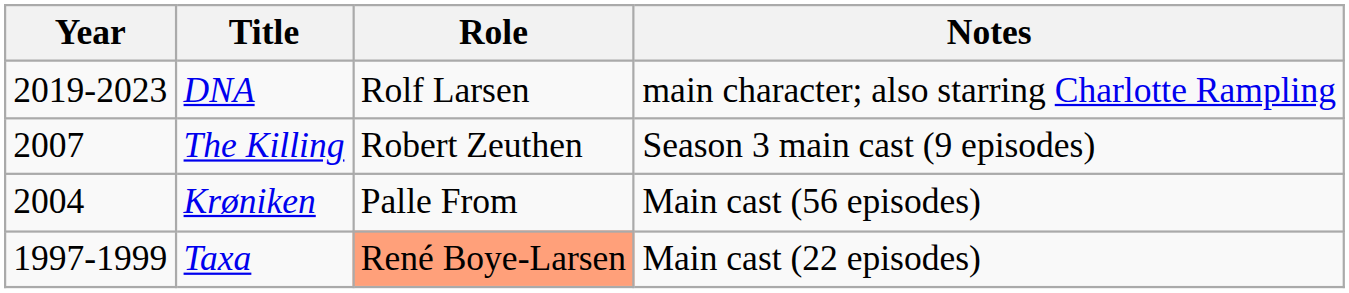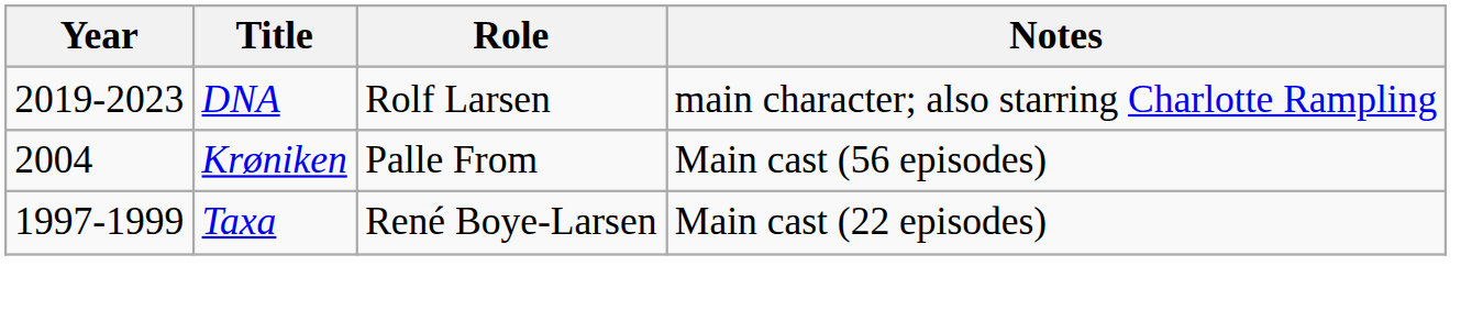- row: 2007 | The Killing | Robert Zeuthen | Season 3 main cast (9 episodes)
Taxa | Role: lightsalmon background -> no background
